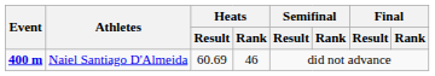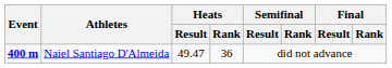Naiel Santiago D'Almeida | Heats / Result: 60.69 -> 49.47
Naiel Santiago D'Almeida | Heats / Rank: 46 -> 36
